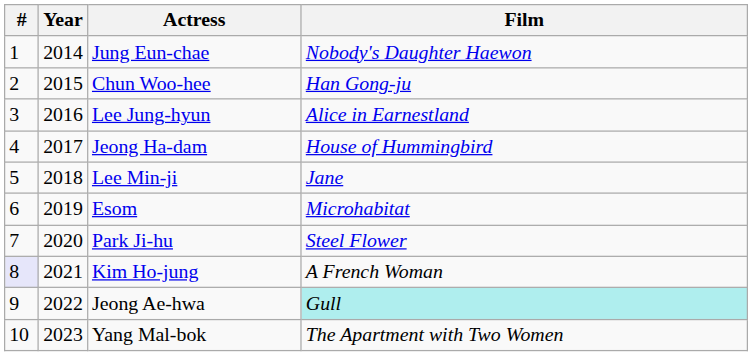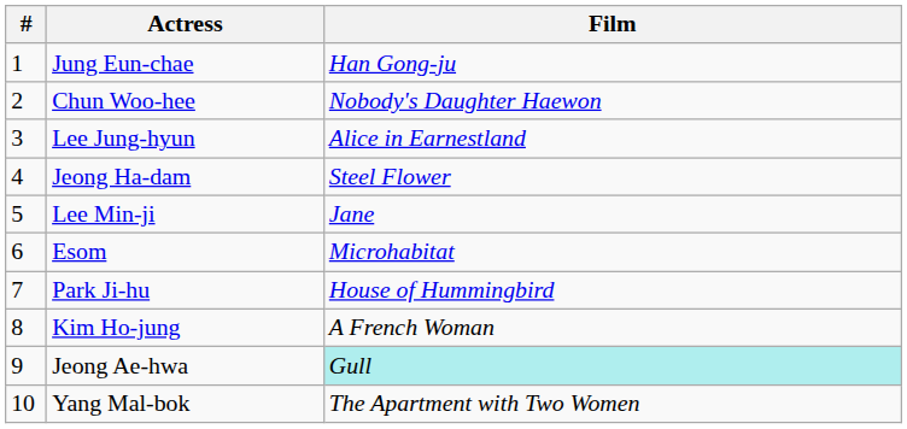- column: Year | 2014 | 2015 | 2016 | 2017 | 2018 | 2019 | 2020 | 2021 | 2022 | 2023
Jung Eun-chae | Film: Nobody's Daughter Haewon -> Han Gong-ju
Chun Woo-hee | Film: Han Gong-ju -> Nobody's Daughter Haewon
Jeong Ha-dam | Film: House of Hummingbird -> Steel Flower
Park Ji-hu | Film: Steel Flower -> House of Hummingbird
Kim Ho-jung | #: lavender background -> no background
